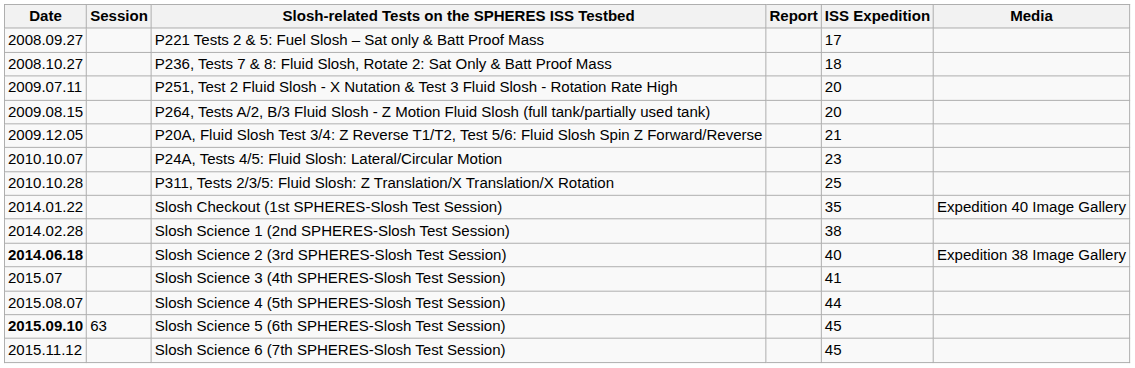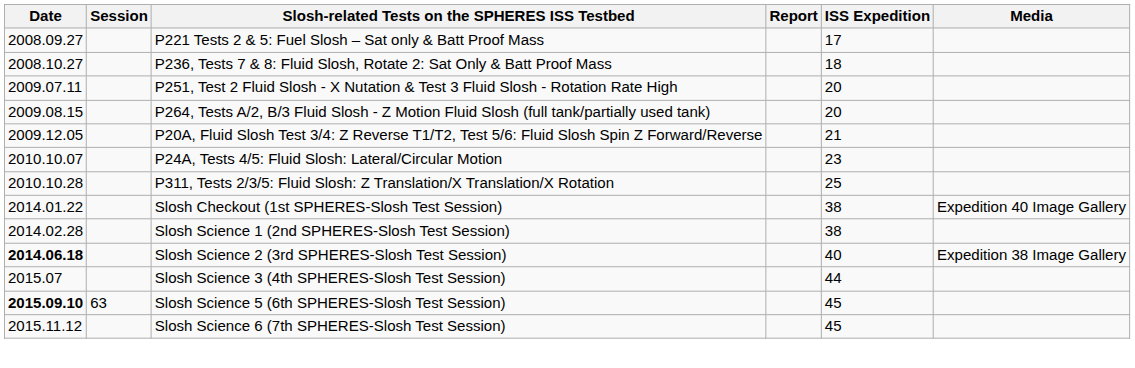Slosh Checkout (1st SPHERES-Slosh Test Session) | ISS Expedition: 35 -> 38
Slosh Science 3 (4th SPHERES-Slosh Test Session) | ISS Expedition: 41 -> 44
- row: 2015.08.07 | Slosh Science 4 (5th SPHERES-Slosh Test Session) | 44
